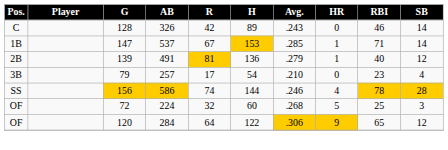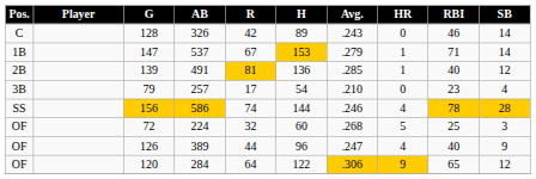147 | Avg.: .285 -> .279
139 | Avg.: .279 -> .285
+ row: OF | 126 | 389 | 44 | 96 | .247 | 4 | 40 | 9
